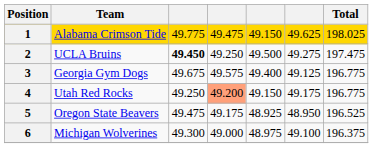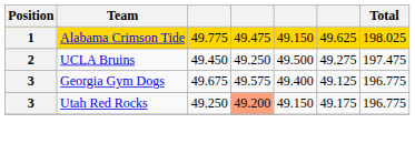UCLA Bruins | column 3: bold -> normal
Utah Red Rocks | Position: 4 -> 3
- row: 5 | Oregon State Beavers | 49.475 | 49.175 | 48.925 | 48.950 | 196.525
- row: 6 | Michigan Wolverines | 49.300 | 49.000 | 48.975 | 49.100 | 196.375
